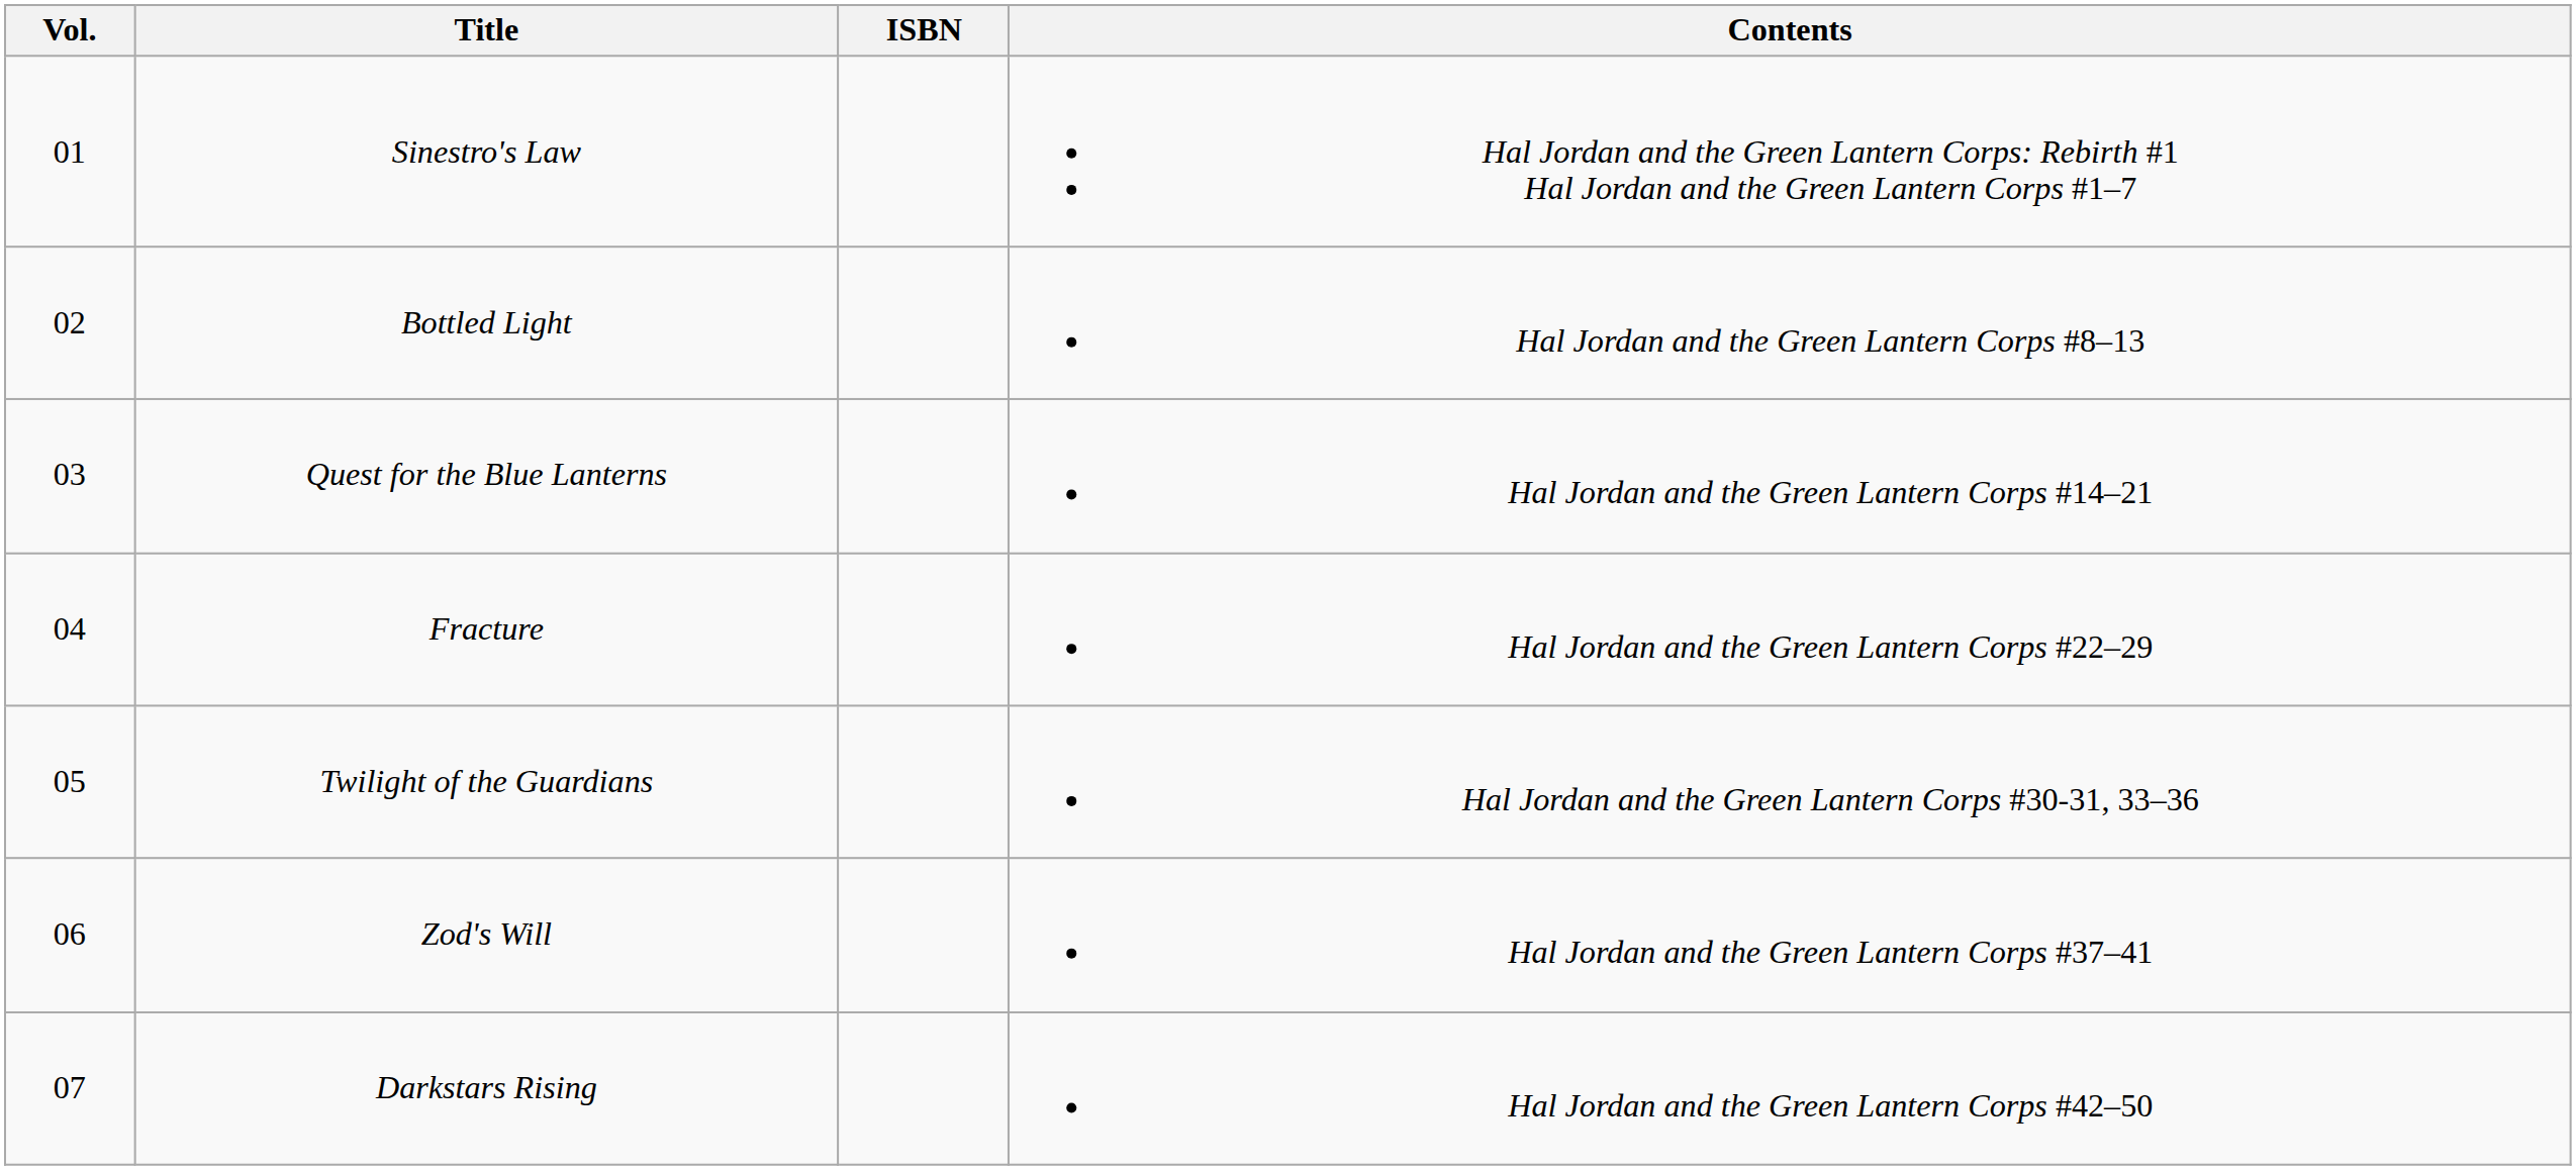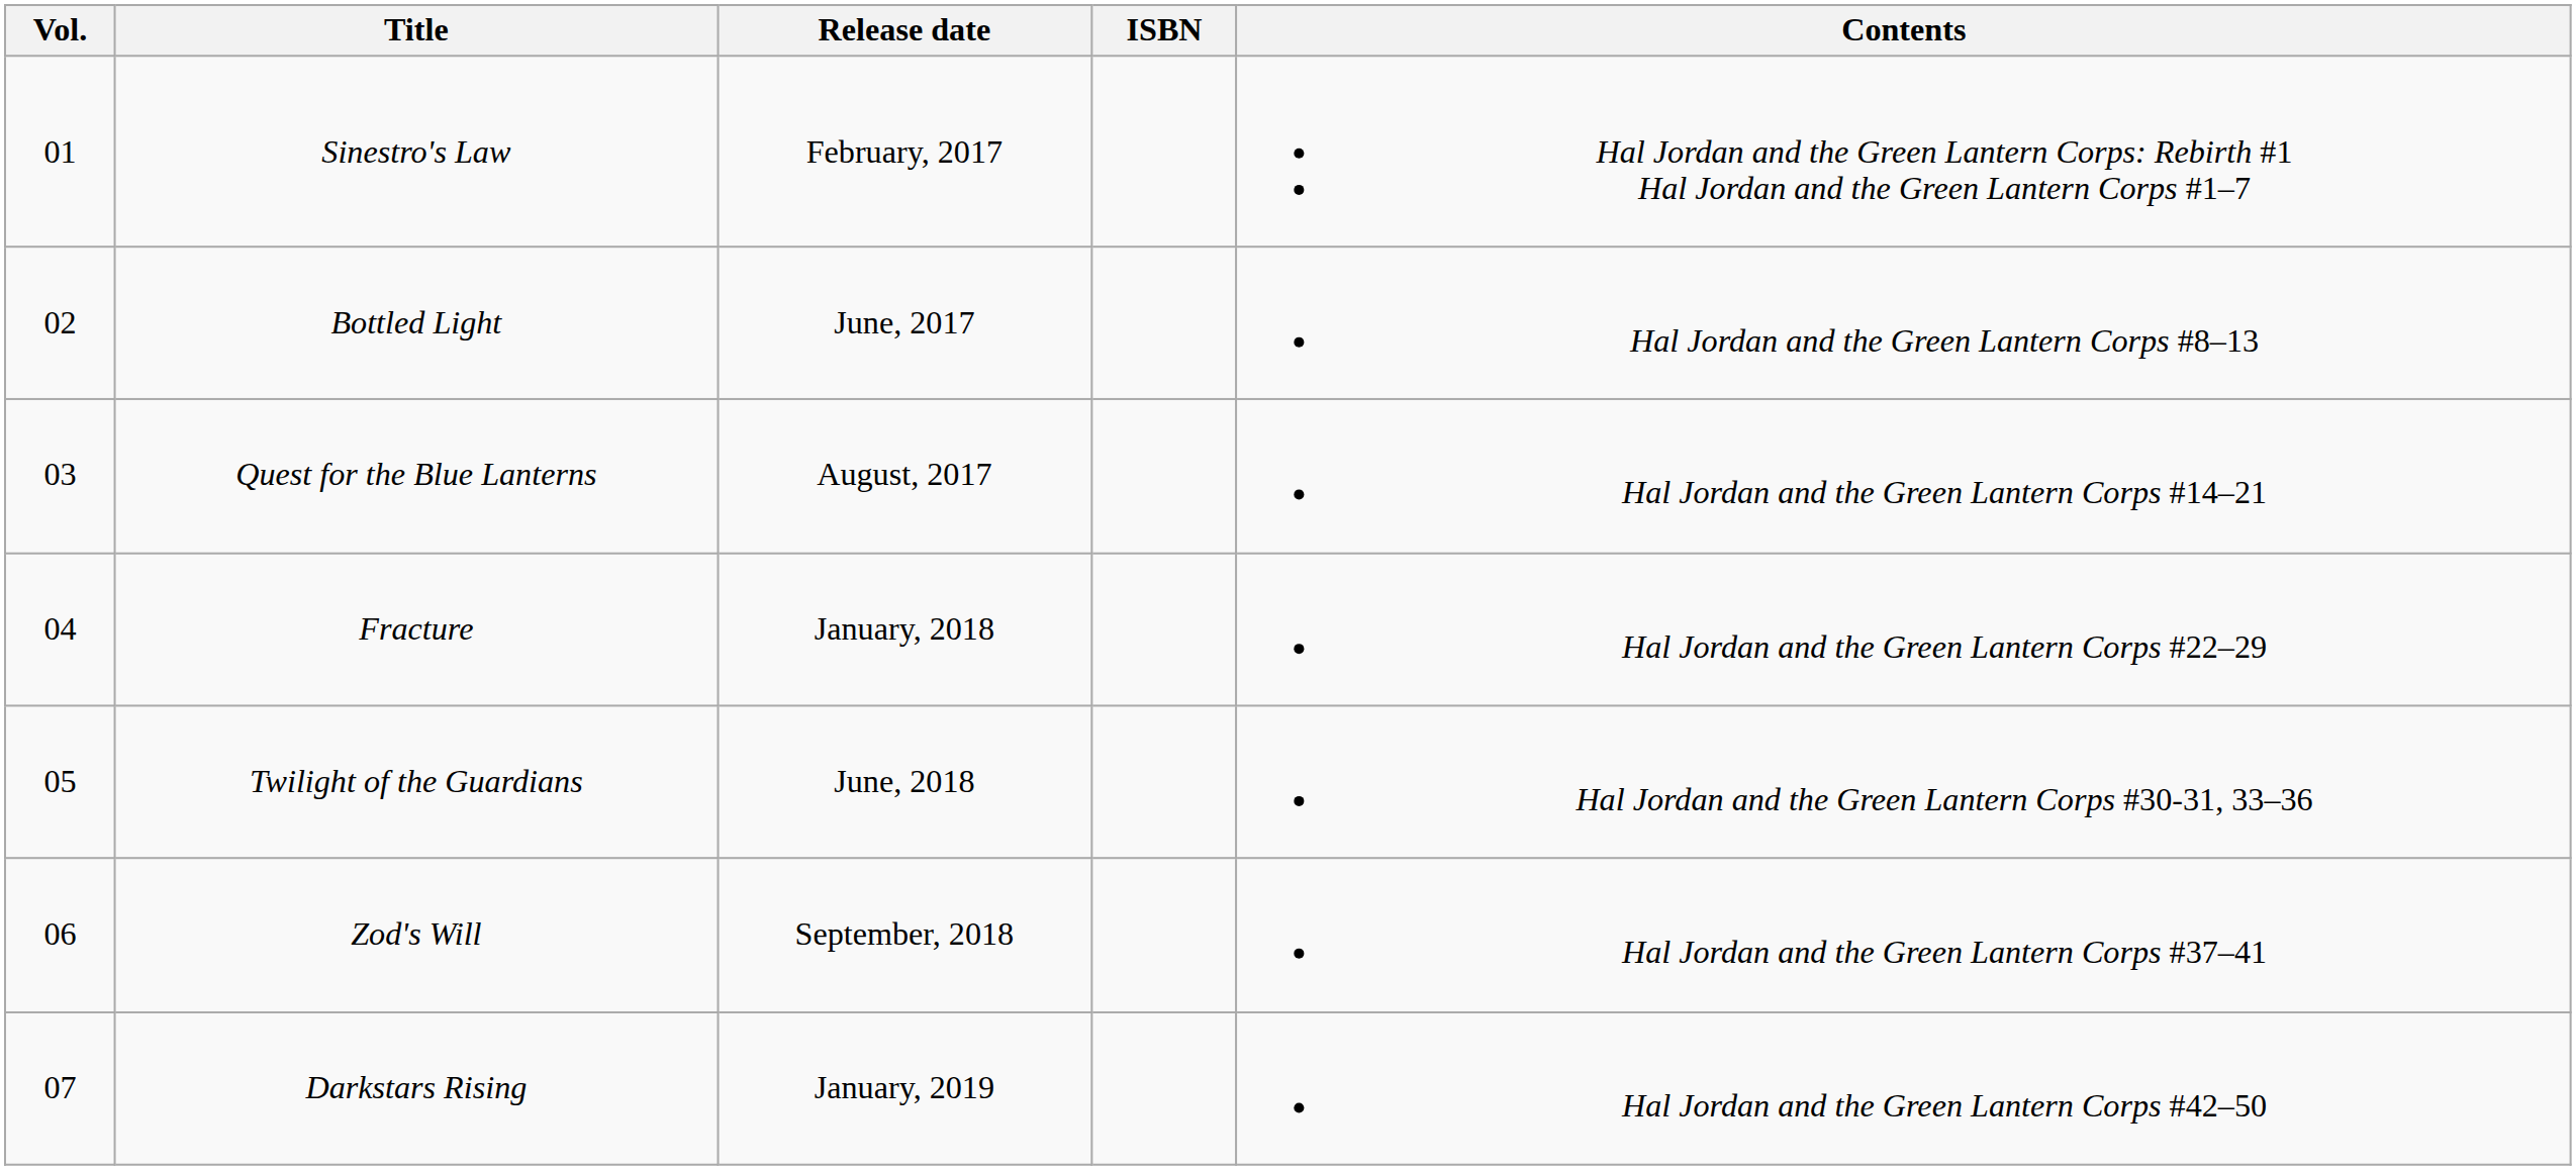+ column: Release date | February, 2017 | June, 2017 | August, 2017 | January, 2018 | June, 2018 | September, 2018 | January, 2019
